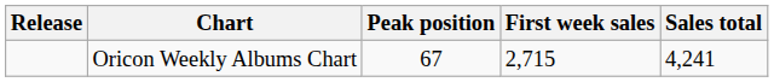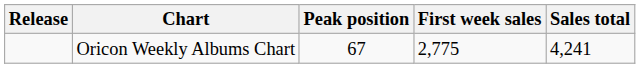Oricon Weekly Albums Chart | First week sales: 2,715 -> 2,775
